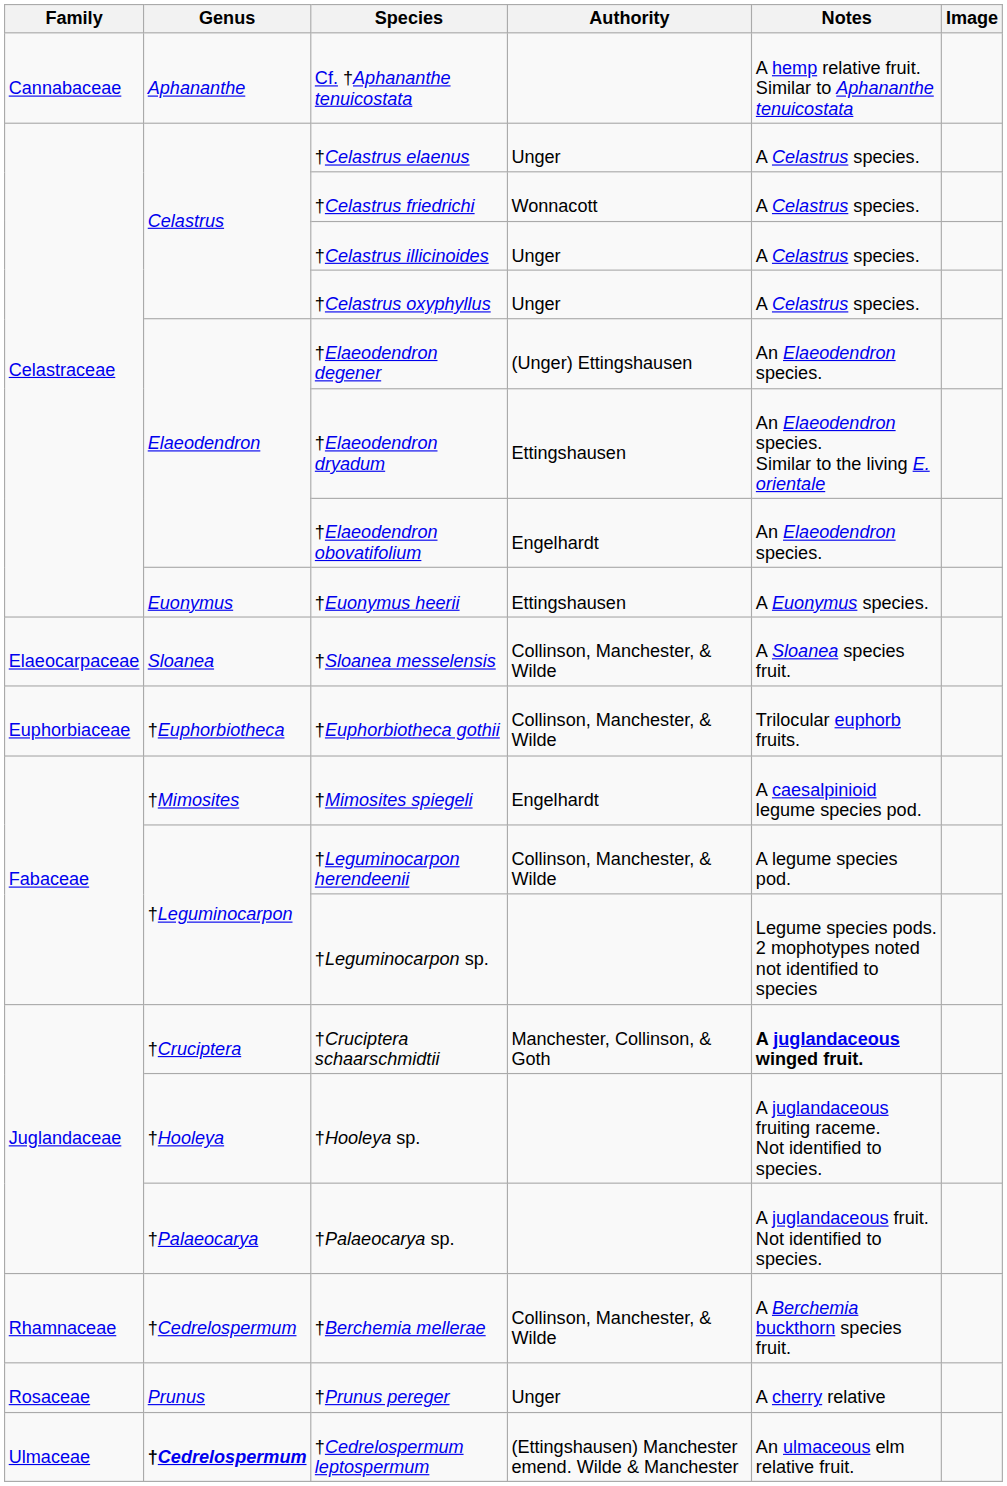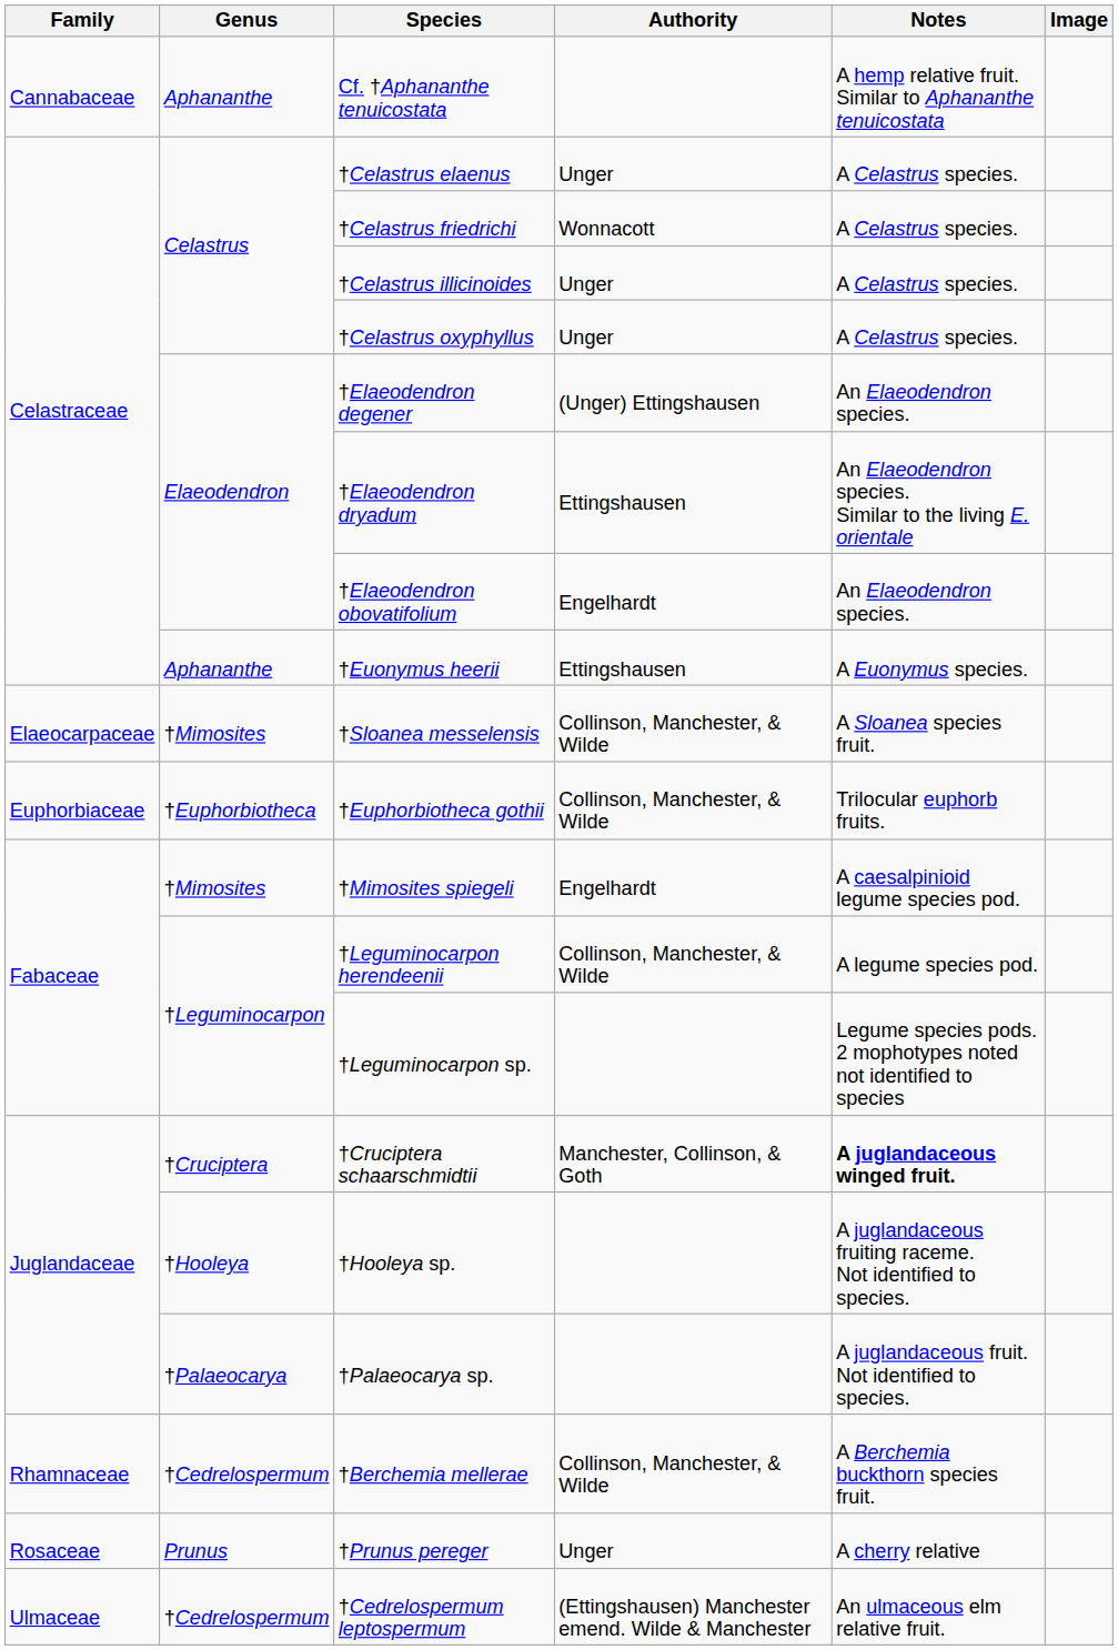†Euonymus heerii | Genus: Euonymus -> Aphananthe
†Sloanea messelensis | Genus: Sloanea -> †Mimosites
†Cedrelospermum leptospermum | Genus: bold -> normal
